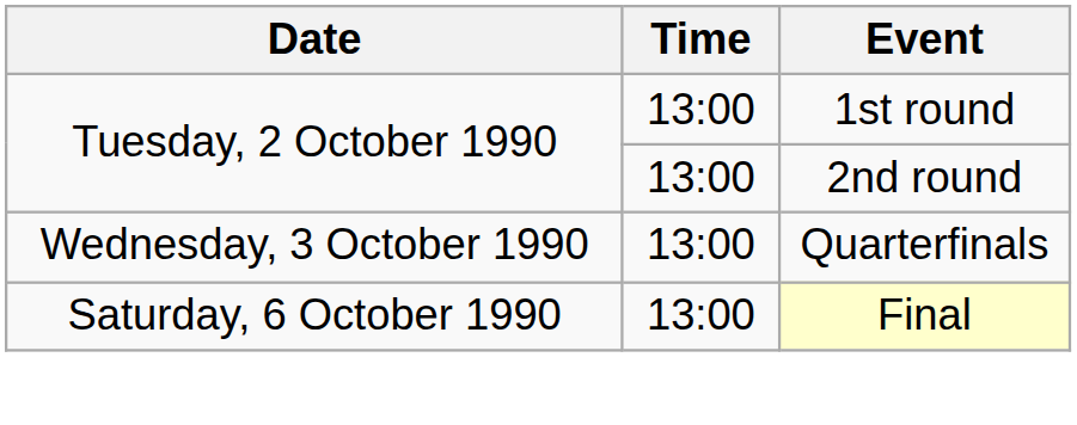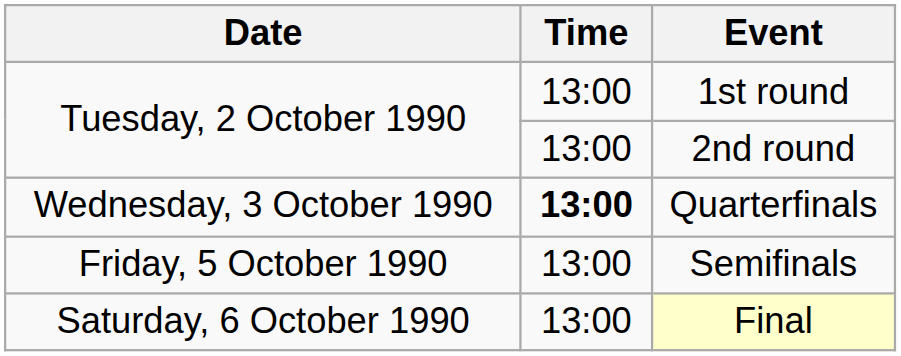Quarterfinals | Time: normal -> bold
+ row: Friday, 5 October 1990 | 13:00 | Semifinals
